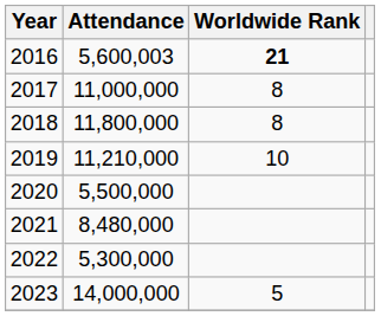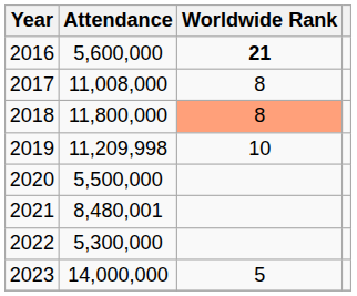2016 | Attendance: 5,600,003 -> 5,600,000
2017 | Attendance: 11,000,000 -> 11,008,000
2018 | Worldwide Rank: no background -> lightsalmon background
2019 | Attendance: 11,210,000 -> 11,209,998
2021 | Attendance: 8,480,000 -> 8,480,001
